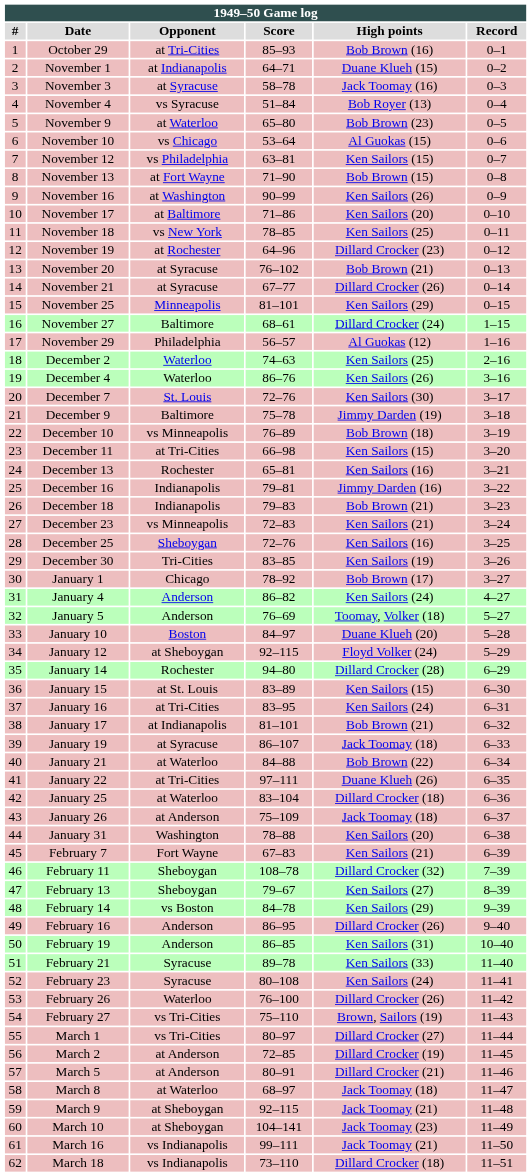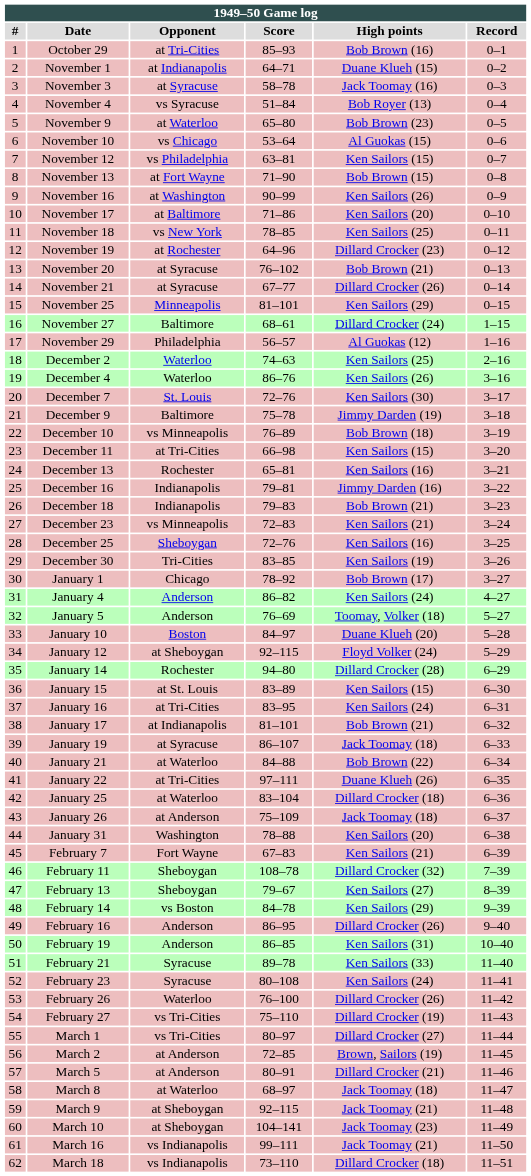February 27 | High points: Brown, Sailors (19) -> Dillard Crocker (19)
March 2 | High points: Dillard Crocker (19) -> Brown, Sailors (19)
